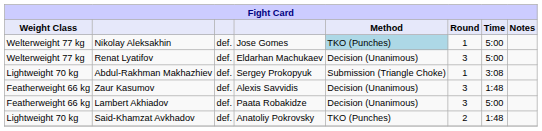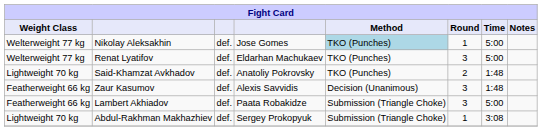Renat Lyatifov | Method: Decision (Unanimous) -> TKO (Punches)
rows swapped: Said-Khamzat Avkhadov <-> Abdul-Rakhman Makhazhiev
Lambert Akhiadov | Method: Decision (Unanimous) -> Submission (Triangle Choke)
